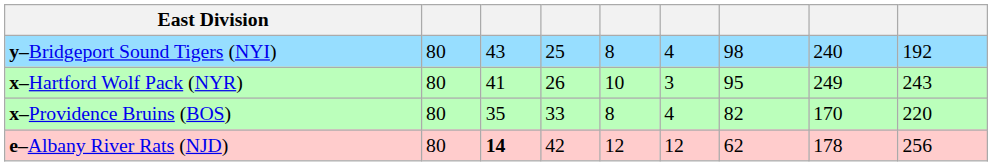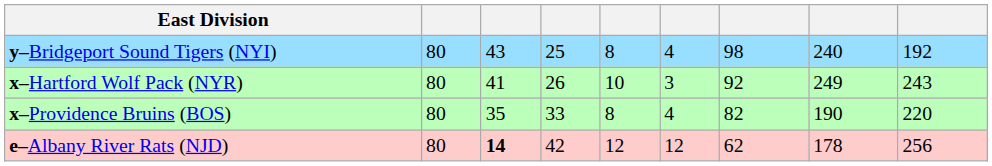x–Hartford Wolf Pack (NYR) | column 7: 95 -> 92
x–Providence Bruins (BOS) | column 8: 170 -> 190
